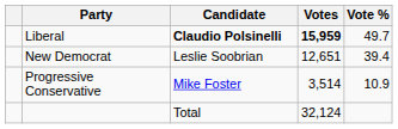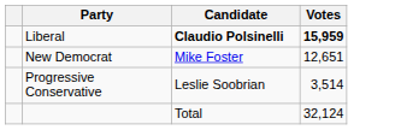- column: Vote % | 49.7 | 39.4 | 10.9
New Democrat | Candidate: Leslie Soobrian -> Mike Foster
Progressive Conservative | Candidate: Mike Foster -> Leslie Soobrian
